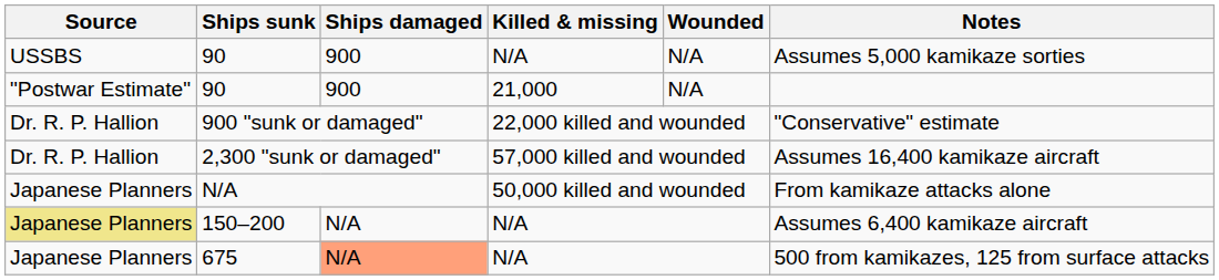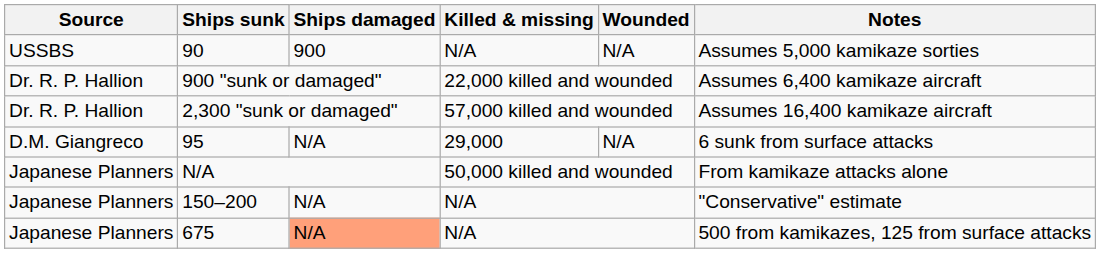- row: "Postwar Estimate" | 90 | 900 | 21,000 | N/A
900 "sunk or damaged" | Notes: "Conservative" estimate -> Assumes 6,400 kamikaze aircraft
+ row: D.M. Giangreco | 95 | N/A | 29,000 | N/A | 6 sunk from surface attacks
150–200 | Source: khaki background -> no background
150–200 | Notes: Assumes 6,400 kamikaze aircraft -> "Conservative" estimate
